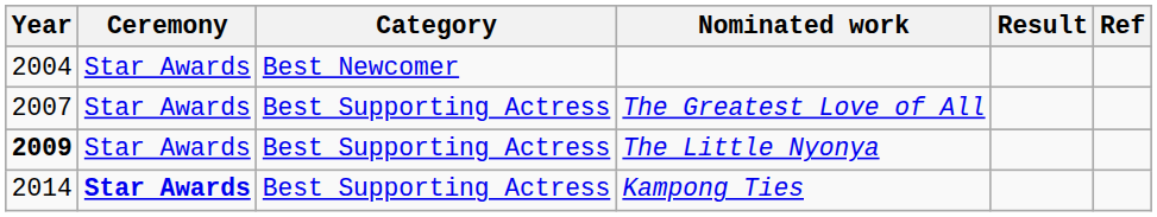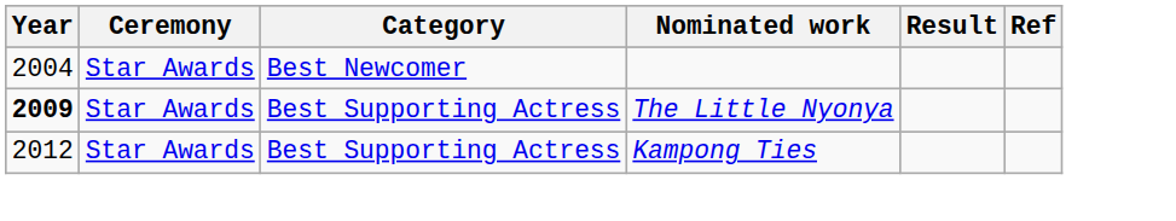- row: 2007 | Star Awards | Best Supporting Actress | The Greatest Love of All
Kampong Ties | Year: 2014 -> 2012
Kampong Ties | Ceremony: bold -> normal
